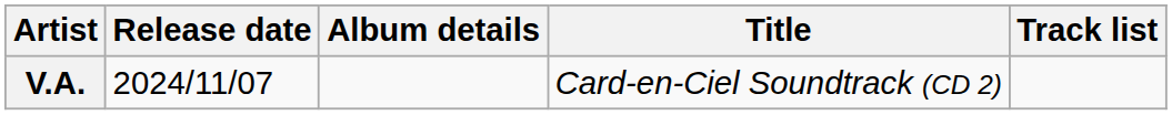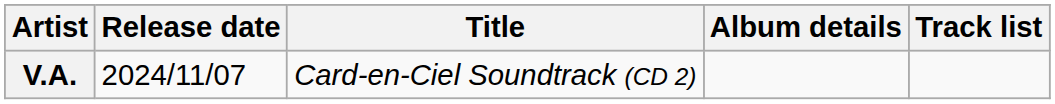columns swapped: Title <-> Album details
